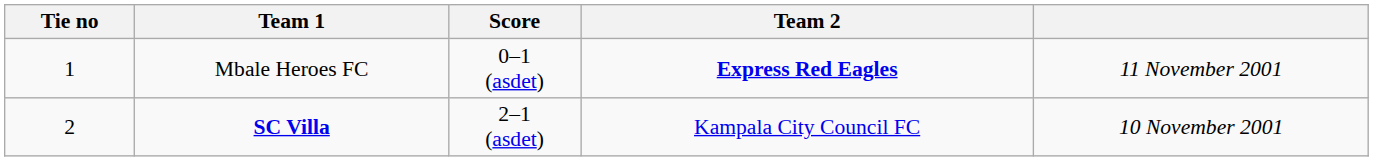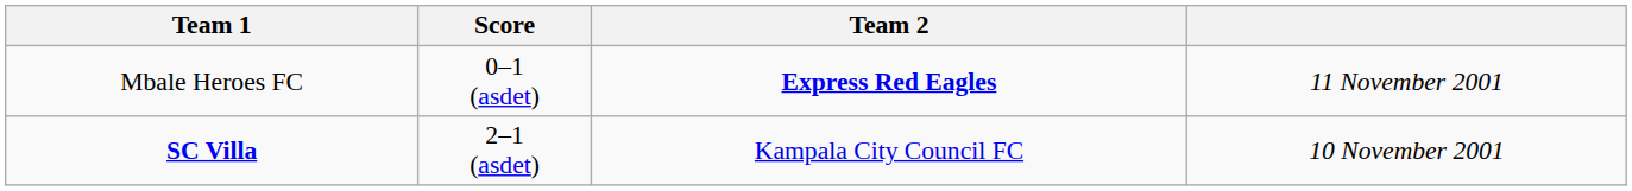- column: Tie no | 1 | 2
